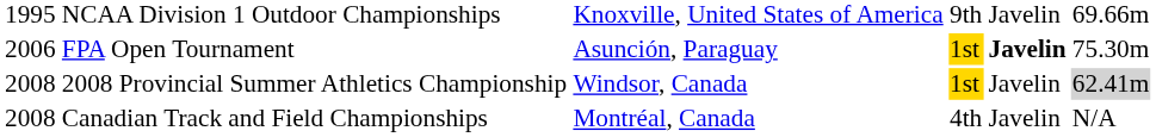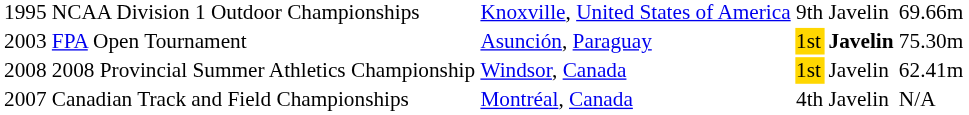FPA Open Tournament | column 1: 2006 -> 2003
2008 Provincial Summer Athletics Championship | column 6: lightgrey background -> no background
Canadian Track and Field Championships | column 1: 2008 -> 2007
